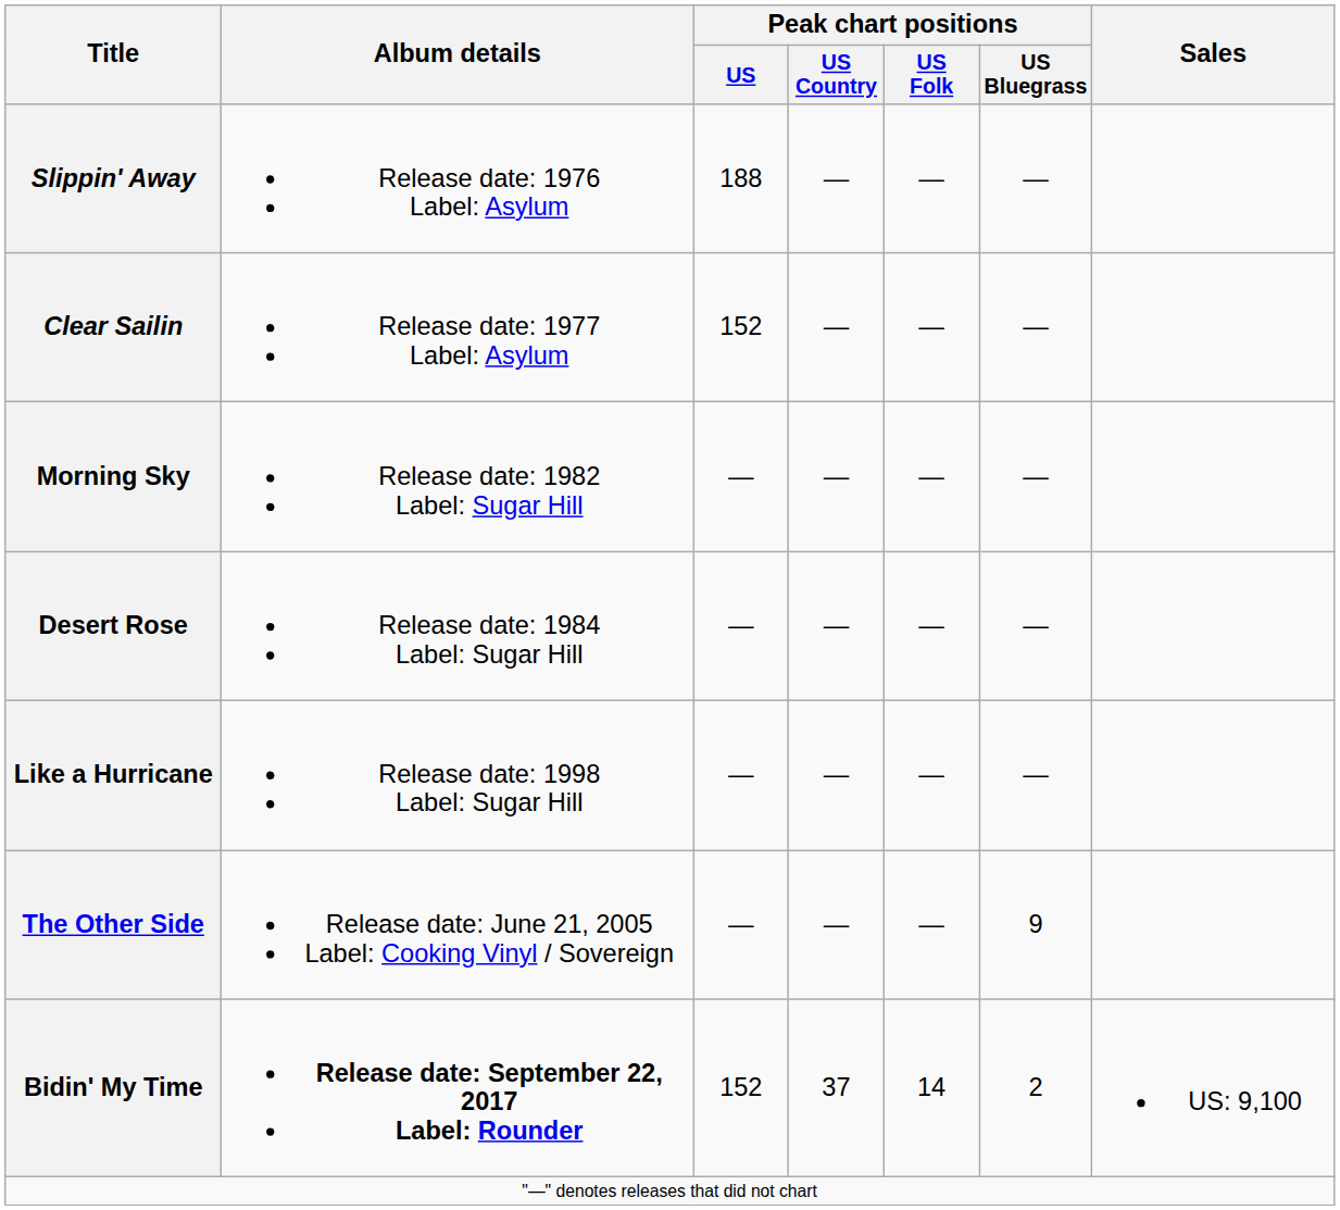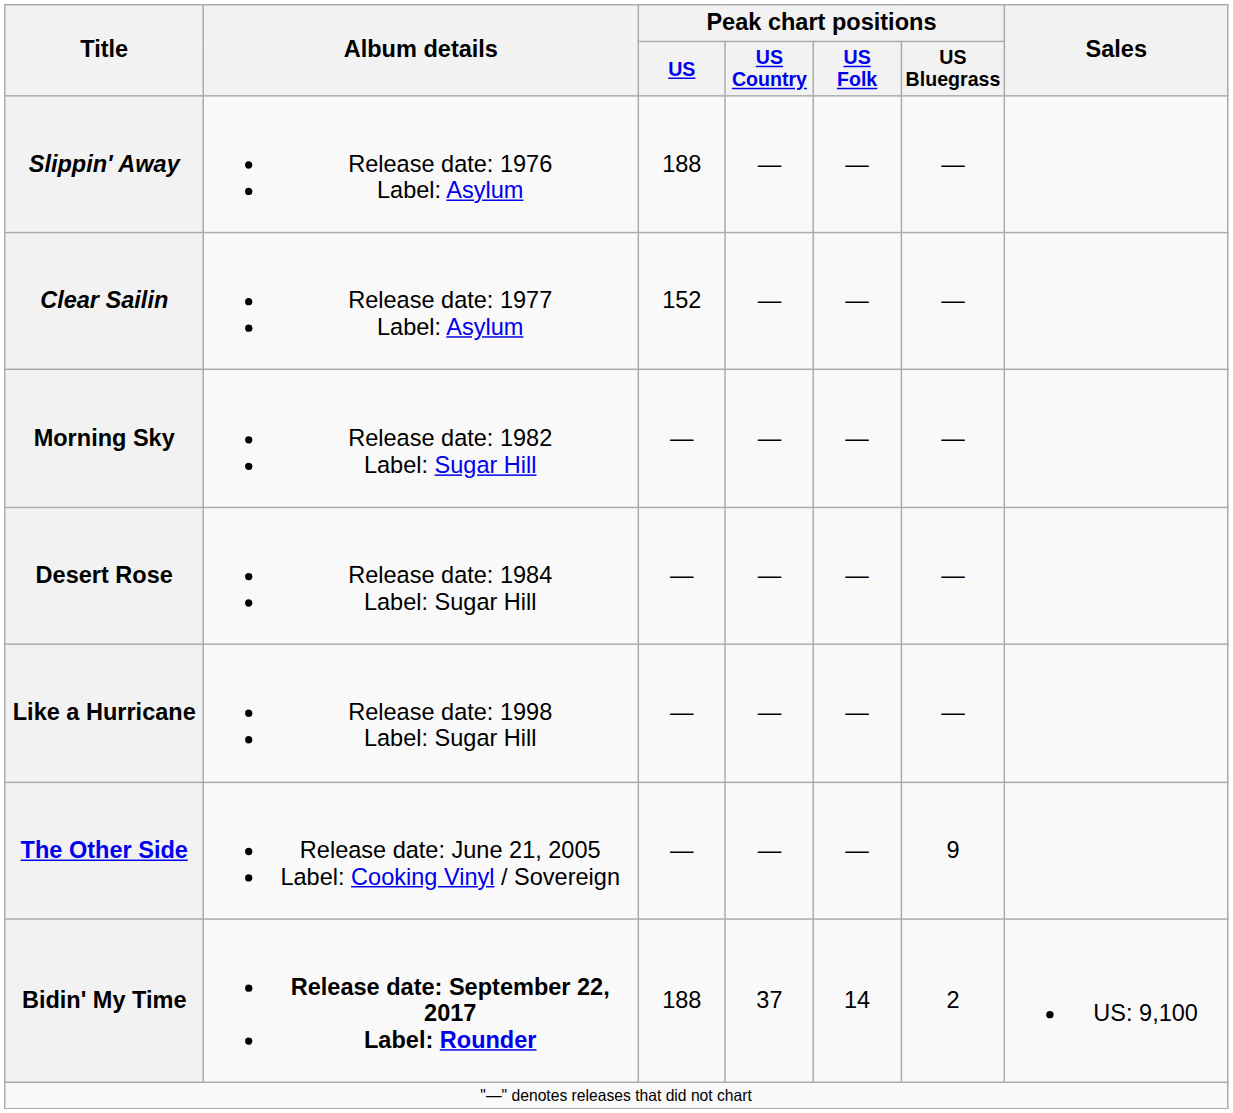Bidin' My Time | Peak chart positions / US: 152 -> 188
